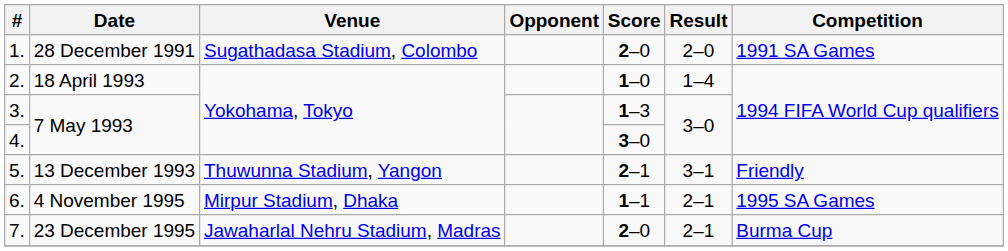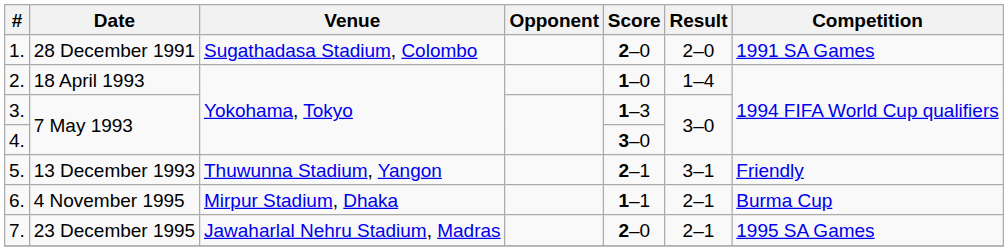6. | Competition: 1995 SA Games -> Burma Cup
7. | Competition: Burma Cup -> 1995 SA Games
